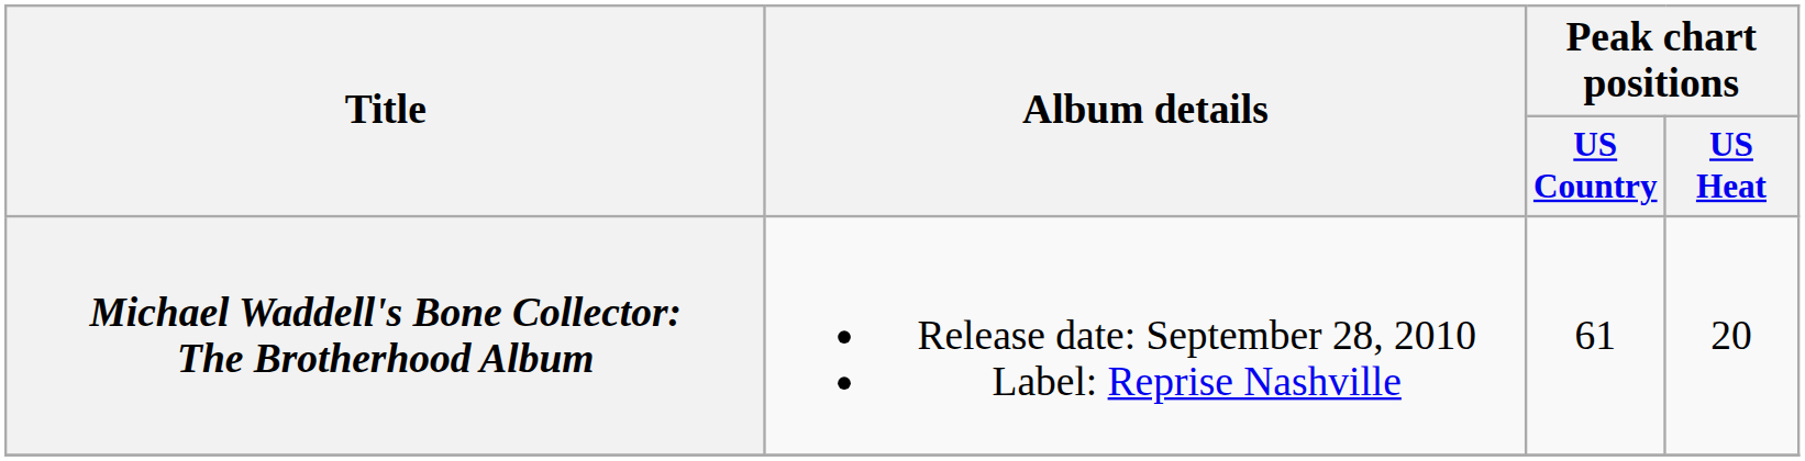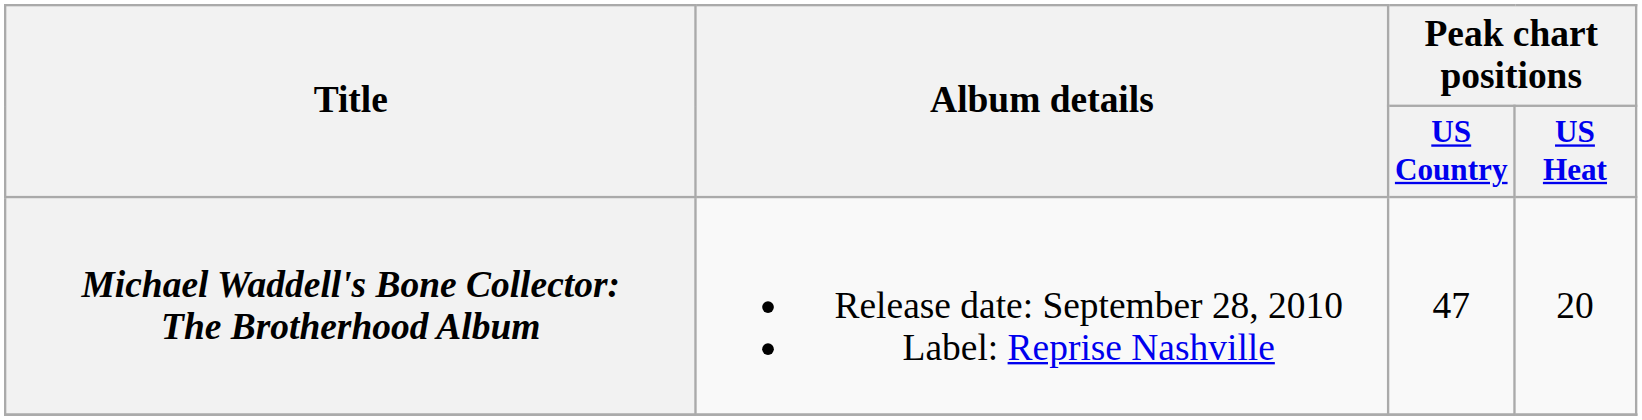Michael Waddell's Bone Collector: The Brotherhood Album | Peak chart positions / US Country: 61 -> 47
